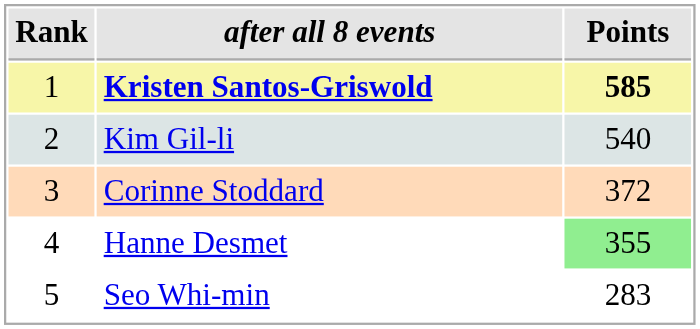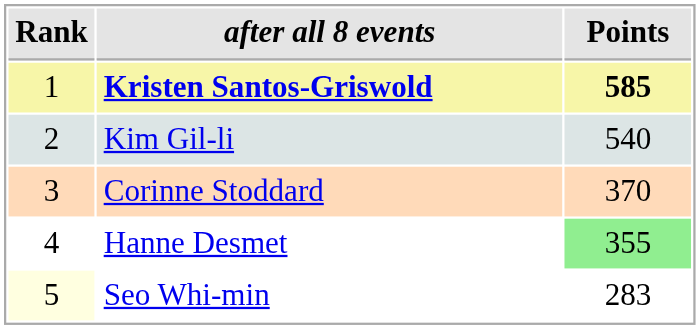Corinne Stoddard | Points: 372 -> 370
Seo Whi-min | Rank: no background -> lightyellow background
